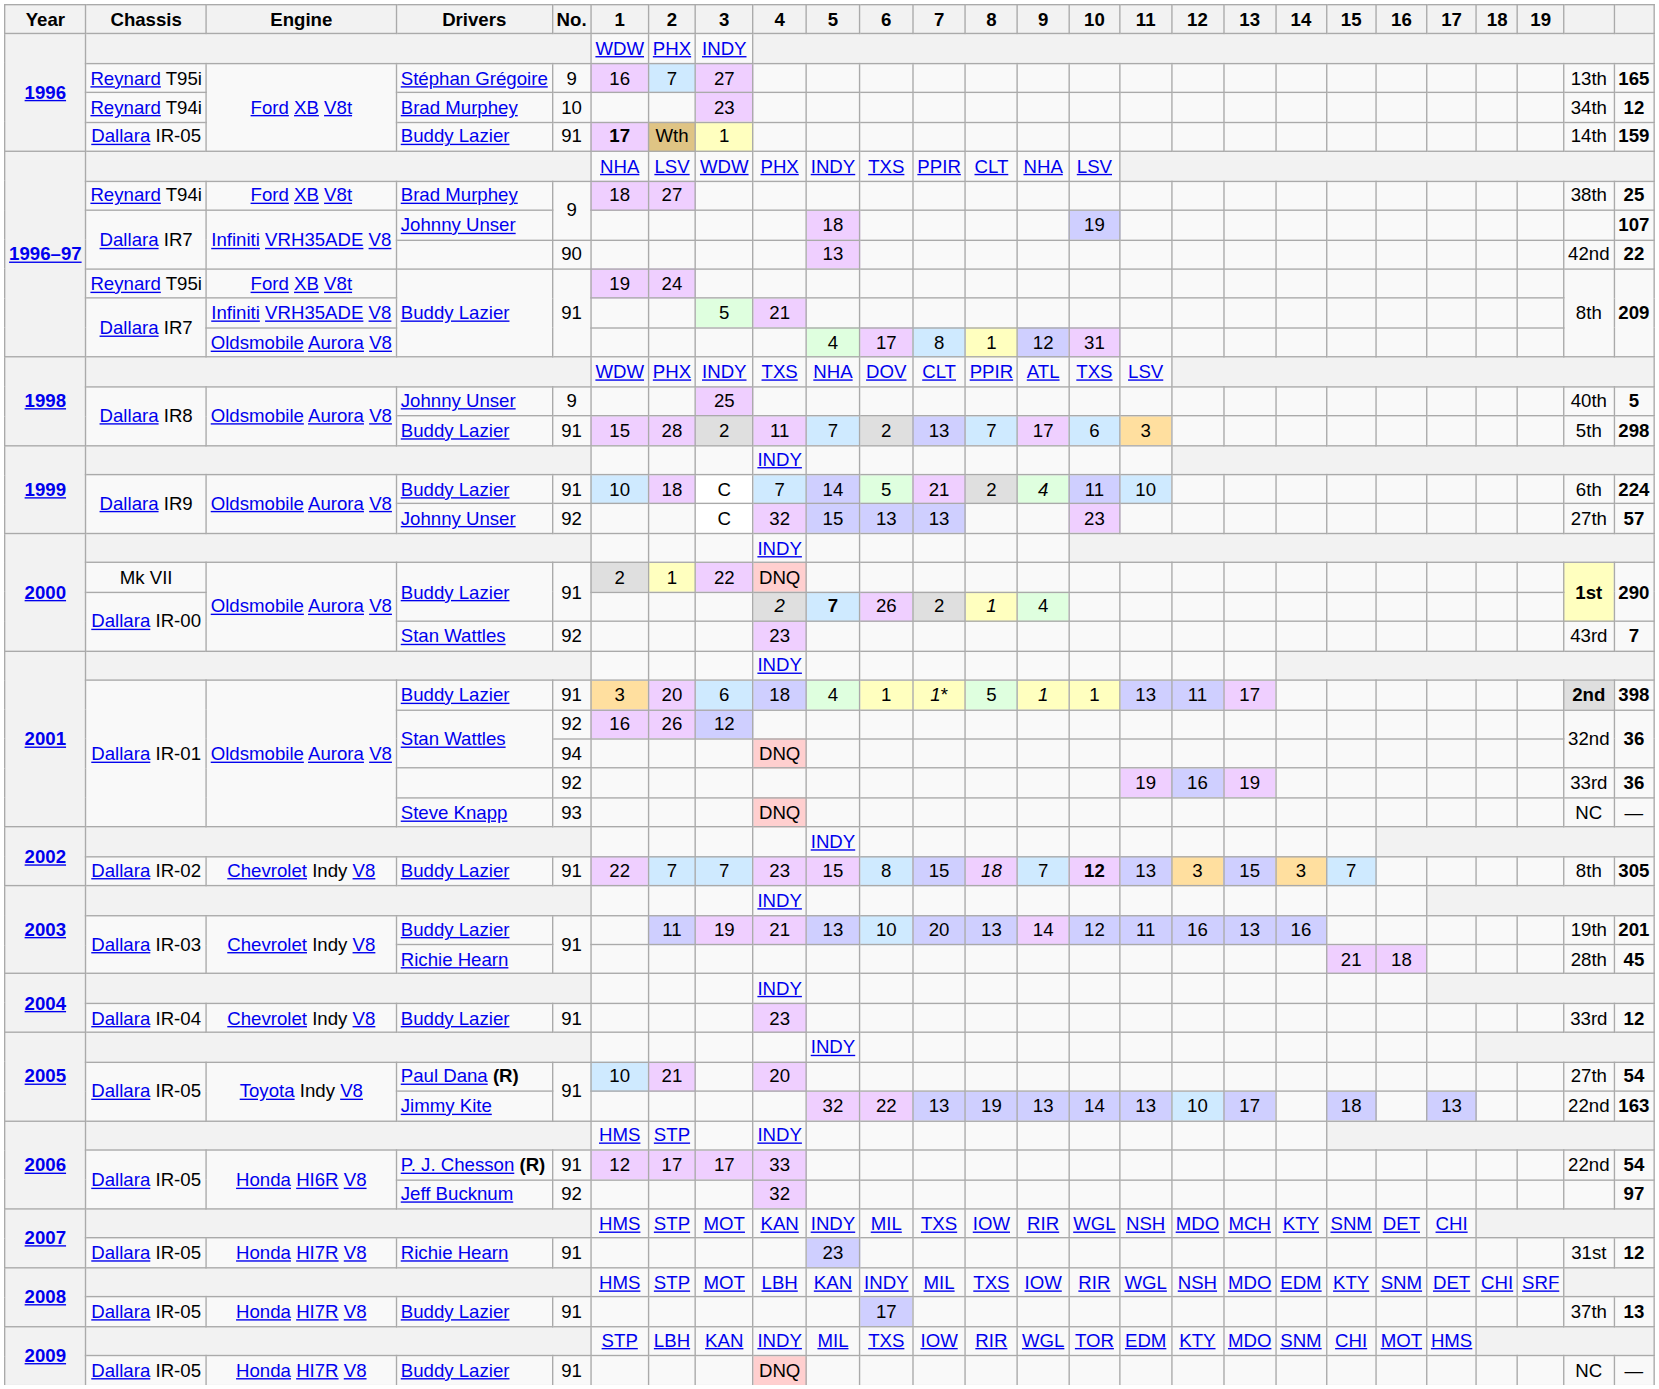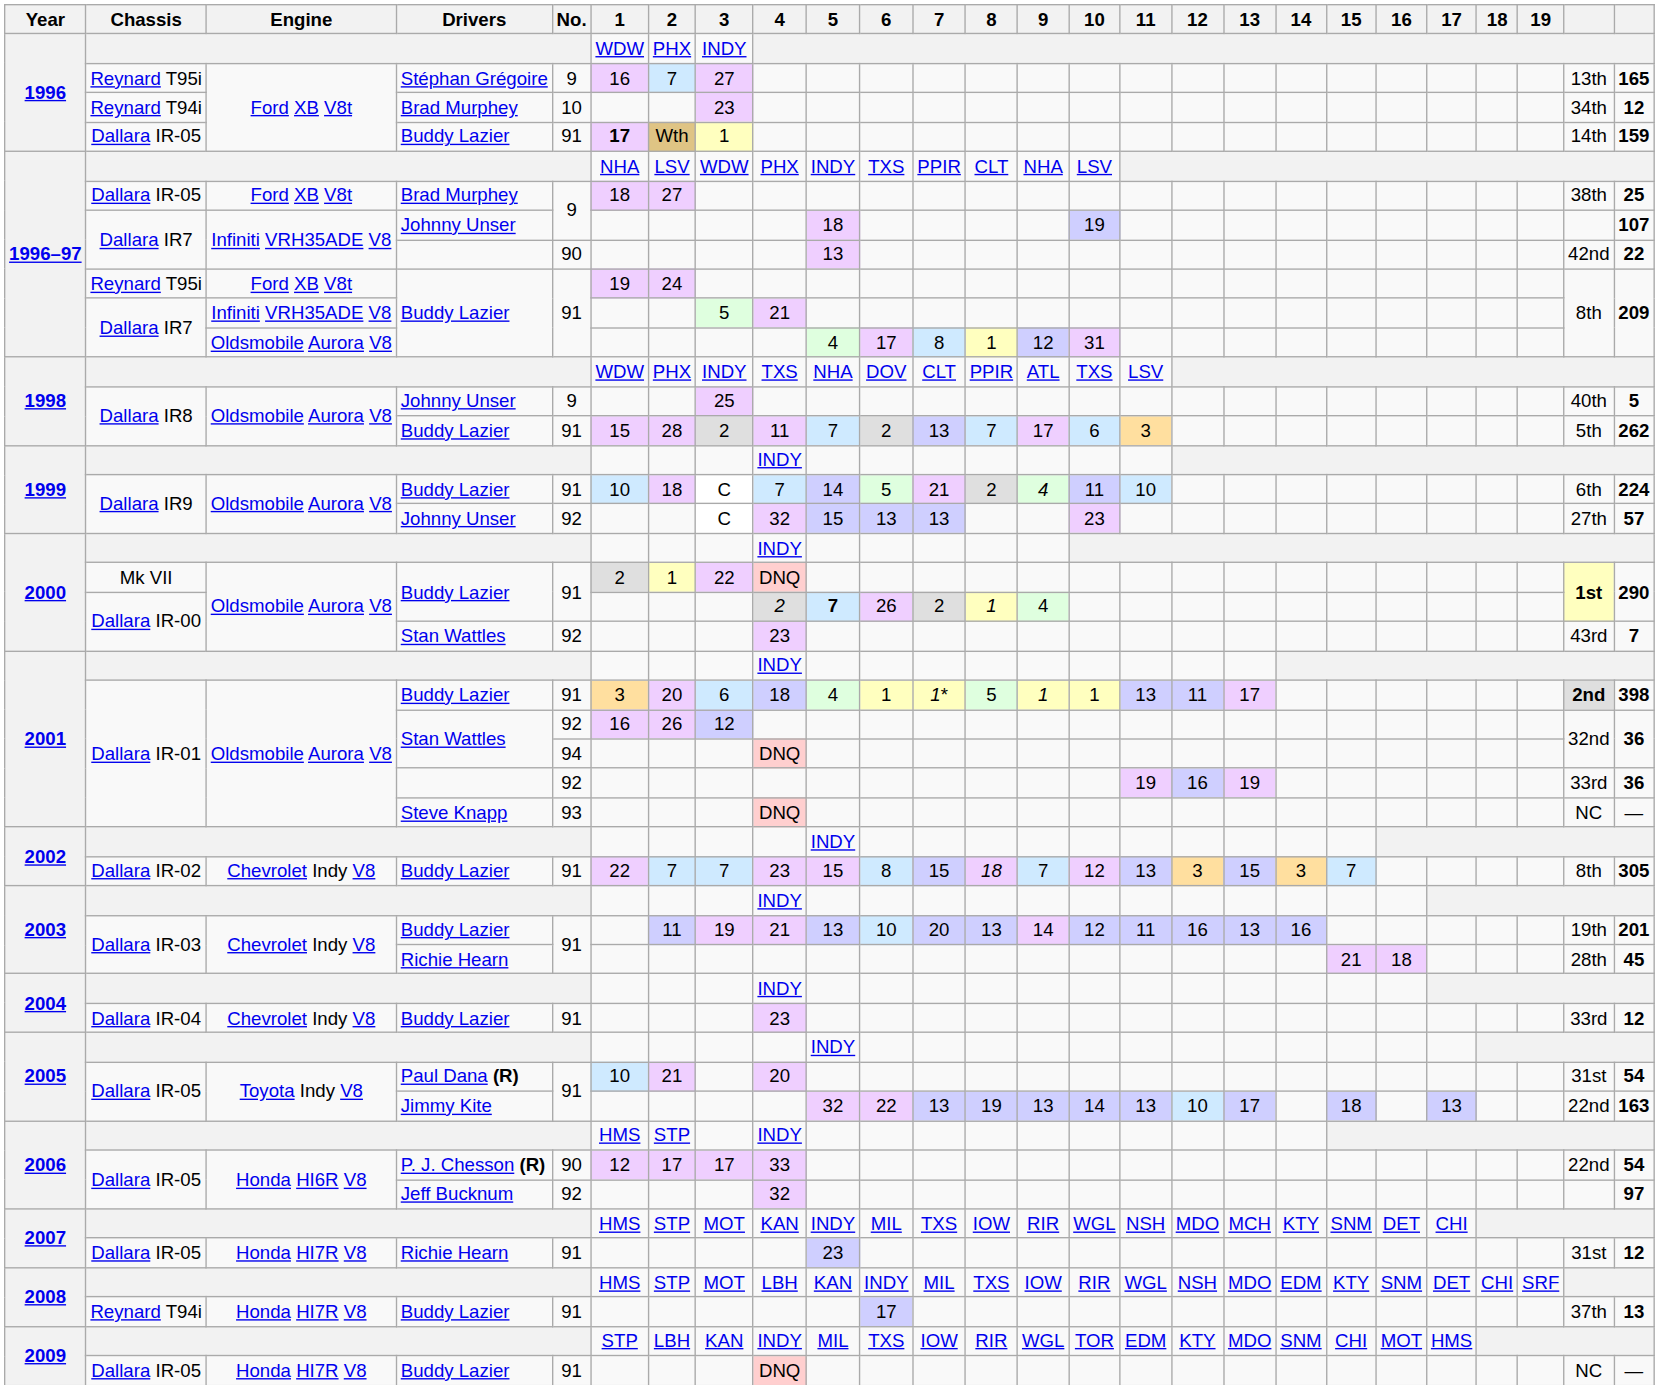1996–97 / Brad Murphey | Chassis: Reynard T94i -> Dallara IR-05
1998 / Buddy Lazier | column 26: 298 -> 262
2002 / Buddy Lazier | 10: bold -> normal
2005 / Paul Dana (R) | column 25: 27th -> 31st
2006 / P. J. Chesson (R) | No.: 91 -> 90
2008 / Buddy Lazier | Chassis: Dallara IR-05 -> Reynard T94i
